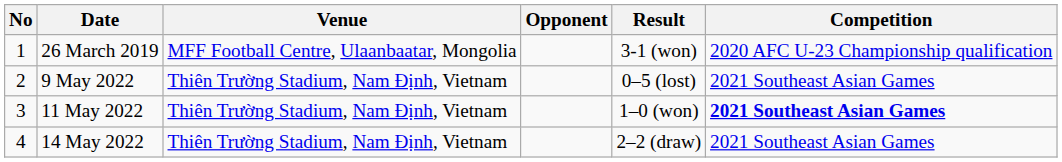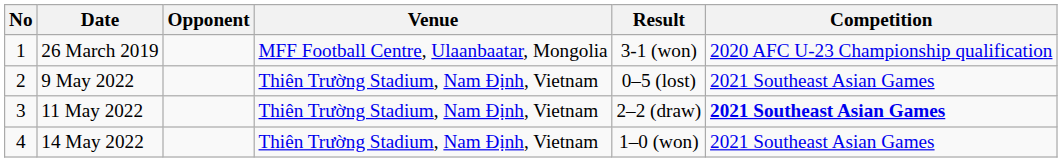columns swapped: Venue <-> Opponent
11 May 2022 | Result: 1–0 (won) -> 2–2 (draw)
14 May 2022 | Result: 2–2 (draw) -> 1–0 (won)
